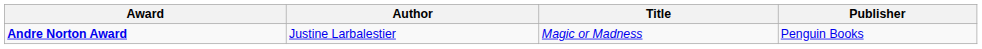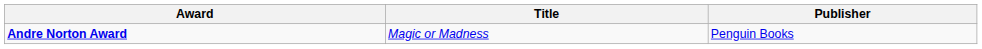- column: Author | Justine Larbalestier
